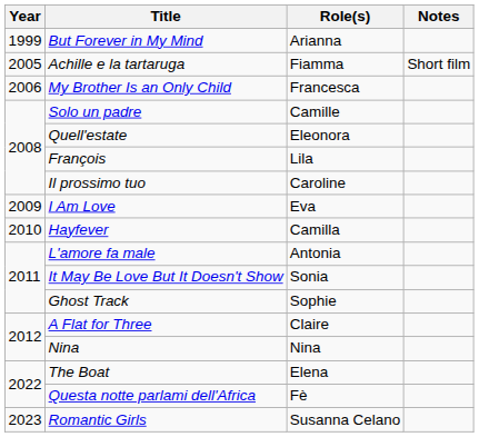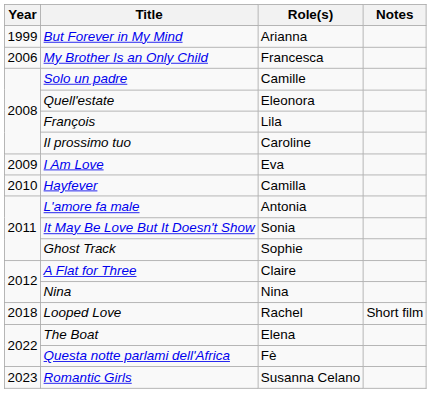- row: 2005 | Achille e la tartaruga | Fiamma | Short film
+ row: 2018 | Looped Love | Rachel | Short film
